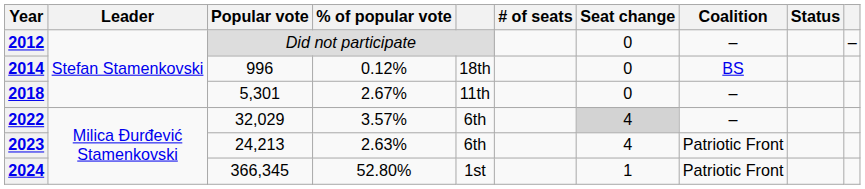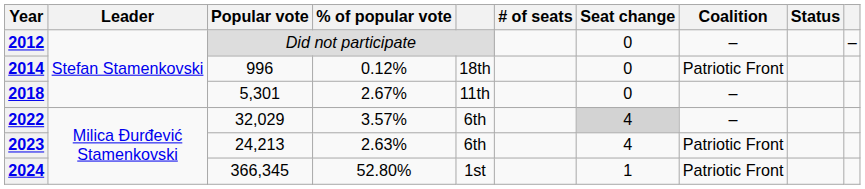2014 | Coalition: BS -> Patriotic Front
